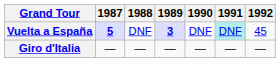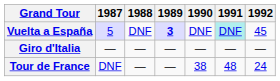Vuelta a España | 1987: bold -> normal
+ row: Tour de France | DNF | — | — | 38 | 48 | 24
